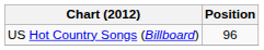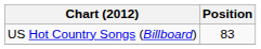US Hot Country Songs (Billboard) | Position: 96 -> 83
